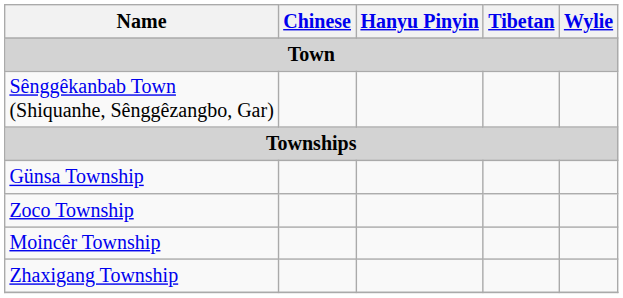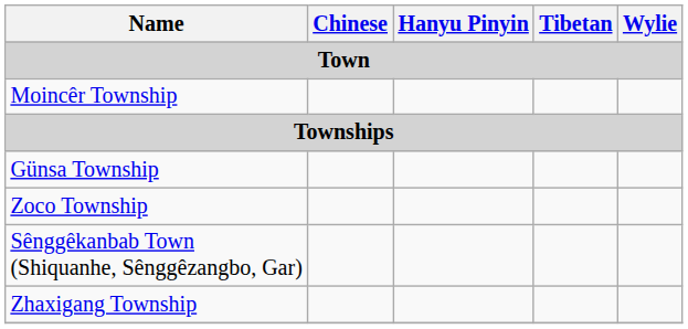rows swapped: Sênggêkanbab Town (Shiquanhe, Sênggêzangbo, Gar) <-> Moincêr Township
